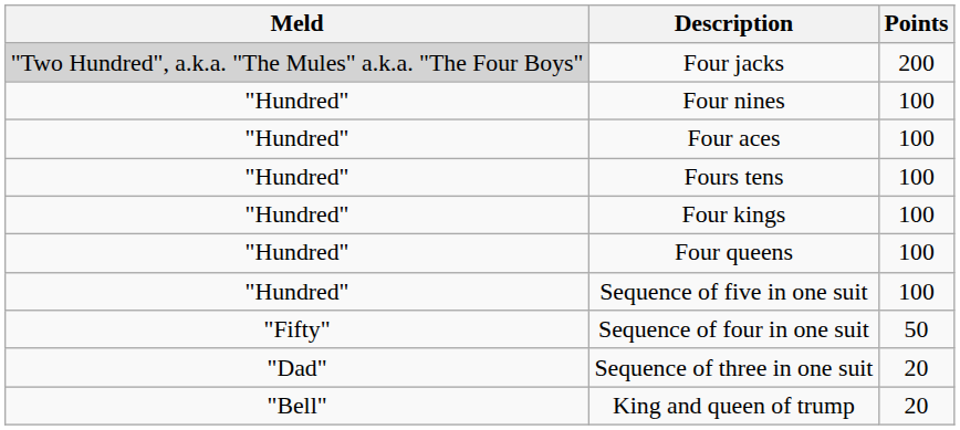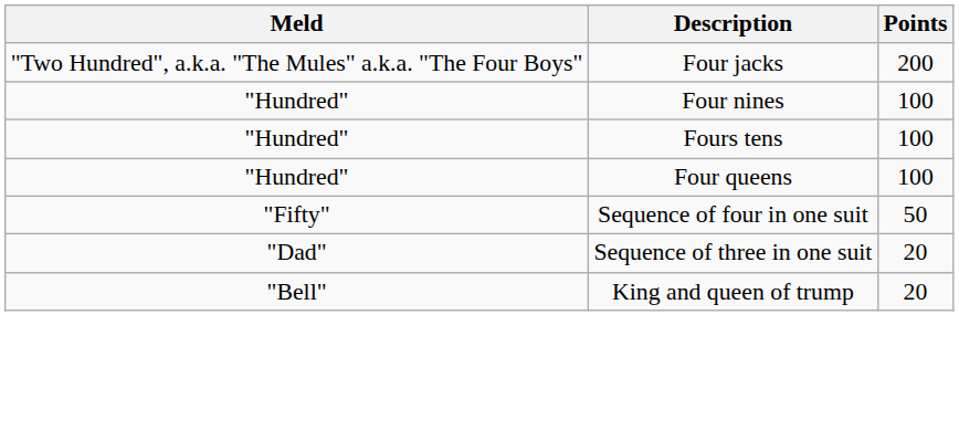Four jacks | Meld: lightgrey background -> no background
- row: "Hundred" | Four aces | 100
- row: "Hundred" | Four kings | 100
- row: "Hundred" | Sequence of five in one suit | 100
